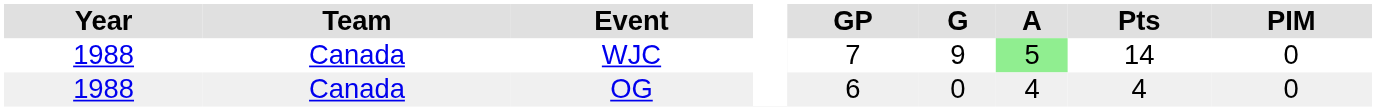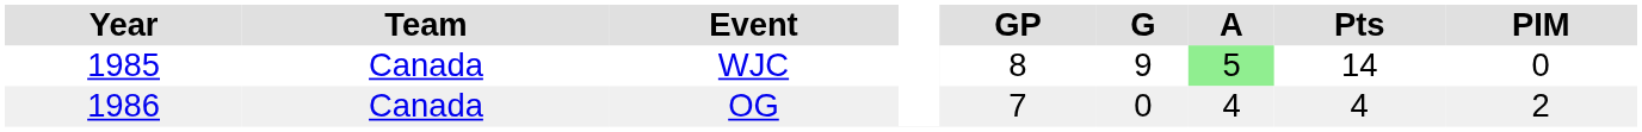WJC | Year: 1988 -> 1985
WJC | GP: 7 -> 8
OG | Year: 1988 -> 1986
OG | GP: 6 -> 7
OG | PIM: 0 -> 2
